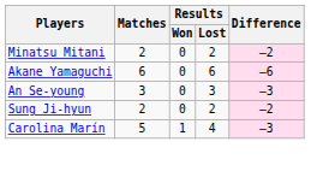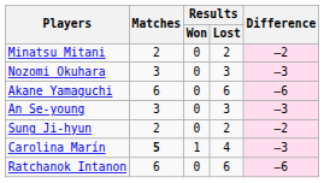+ row: Nozomi Okuhara | 3 | 0 | 3 | –3
Carolina Marín | Matches: normal -> bold
+ row: Ratchanok Intanon | 6 | 0 | 6 | –6
